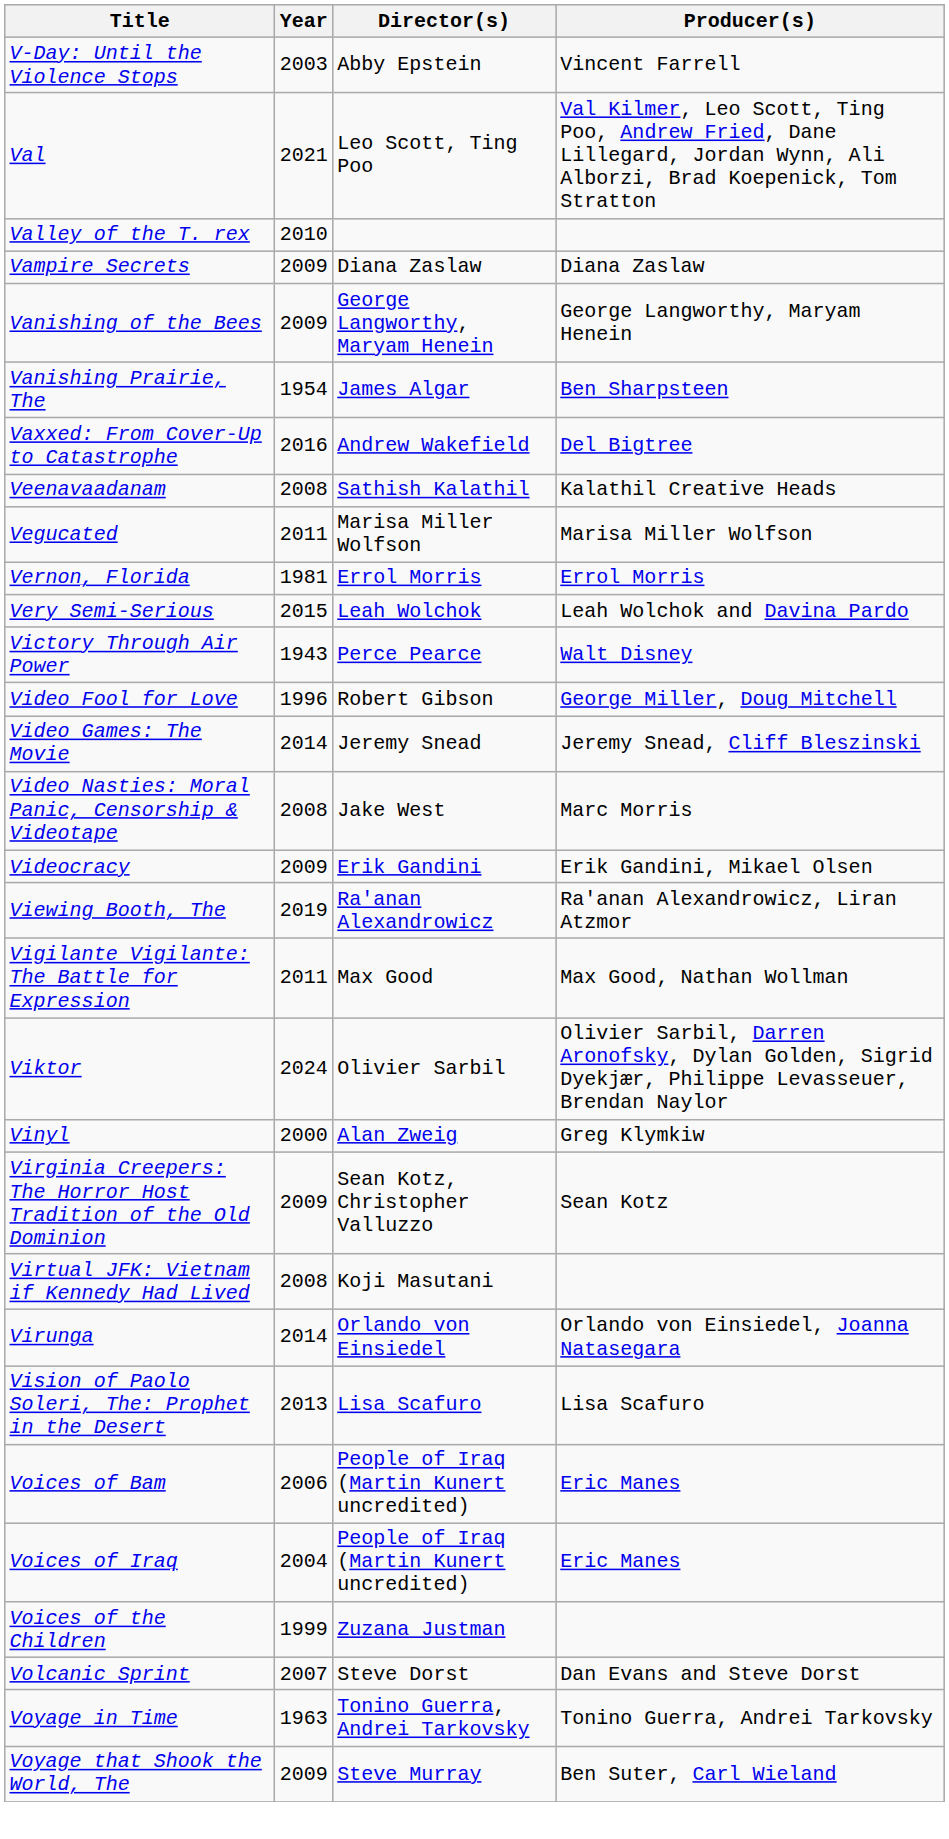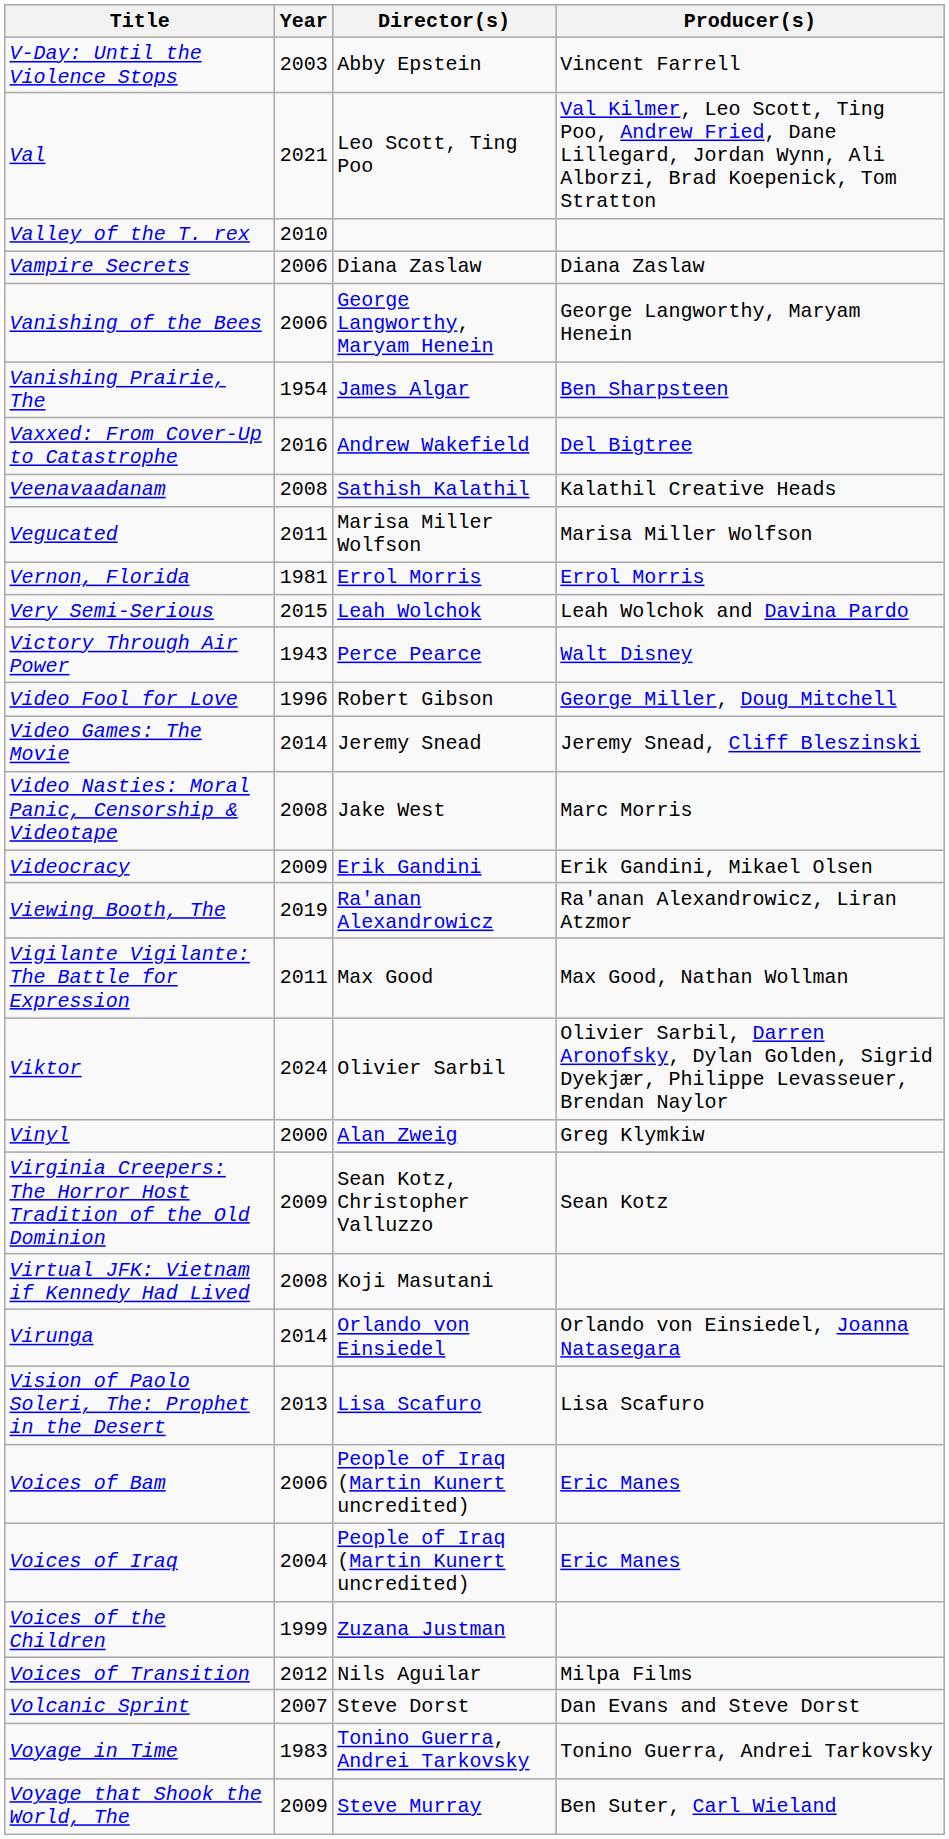Vampire Secrets | Year: 2009 -> 2006
Vanishing of the Bees | Year: 2009 -> 2006
+ row: Voices of Transition | 2012 | Nils Aguilar | Milpa Films
Voyage in Time | Year: 1963 -> 1983
